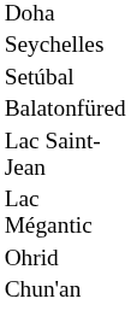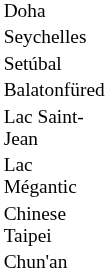- row: Ohrid
+ row: Chinese Taipei
